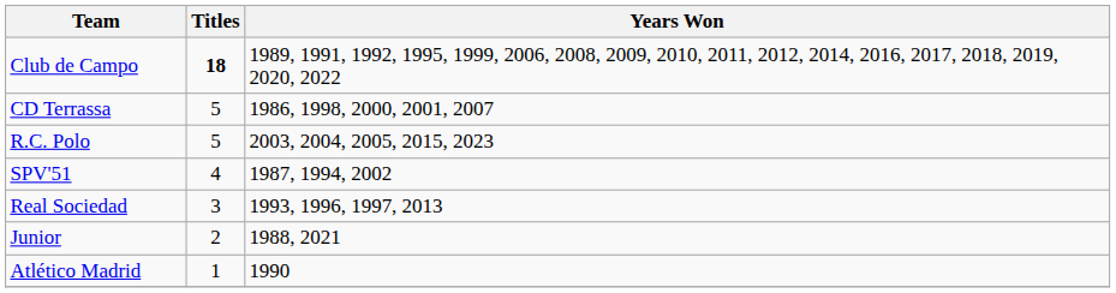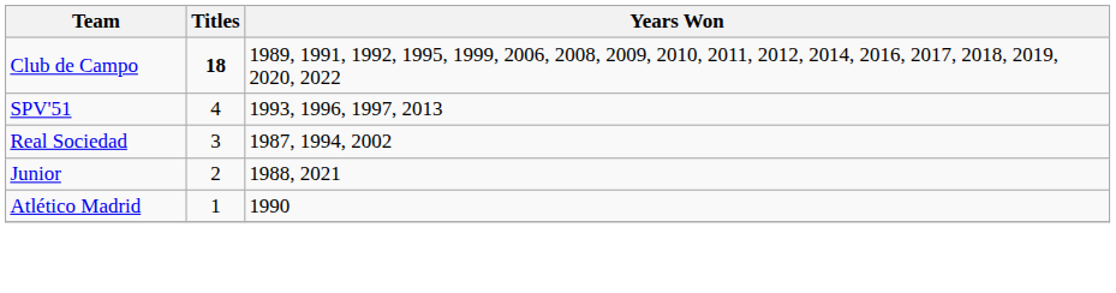- row: CD Terrassa | 5 | 1986, 1998, 2000, 2001, 2007
- row: R.C. Polo | 5 | 2003, 2004, 2005, 2015, 2023
SPV'51 | Years Won: 1987, 1994, 2002 -> 1993, 1996, 1997, 2013
Real Sociedad | Years Won: 1993, 1996, 1997, 2013 -> 1987, 1994, 2002
